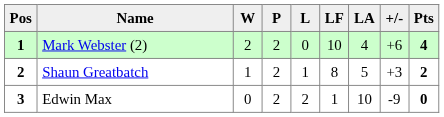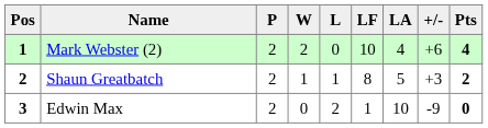columns swapped: P <-> W
